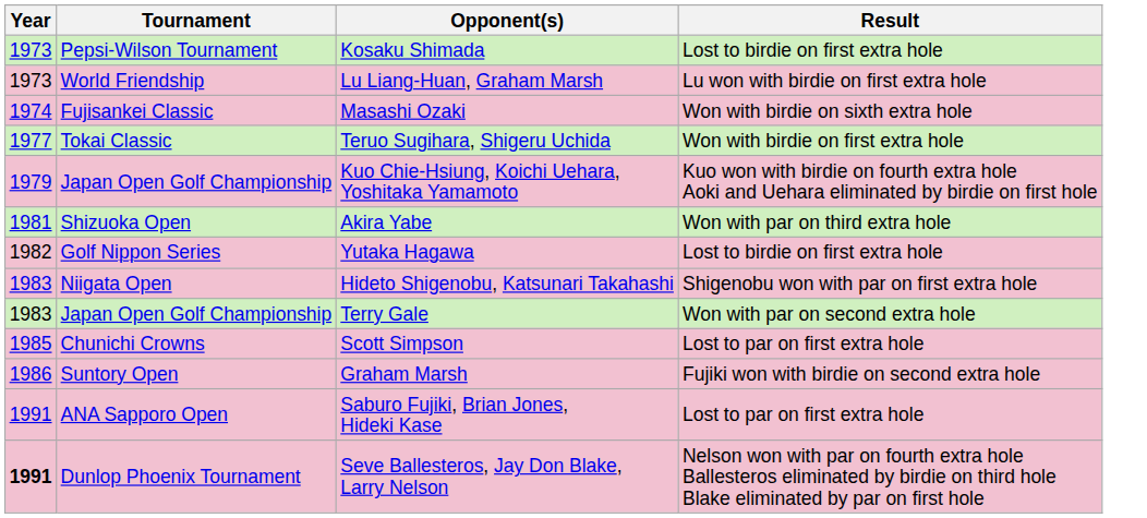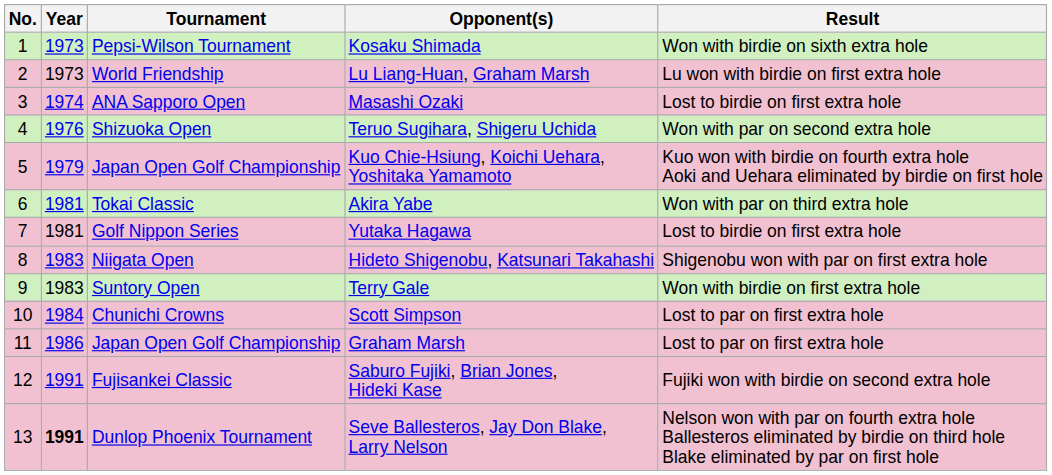+ column: No. | 1 | 2 | 3 | 4 | 5 | 6 | 7 | 8 | 9 | 10 | 11 | 12 | 13
Kosaku Shimada | Result: Lost to birdie on first extra hole -> Won with birdie on sixth extra hole
Masashi Ozaki | Tournament: Fujisankei Classic -> ANA Sapporo Open
Masashi Ozaki | Result: Won with birdie on sixth extra hole -> Lost to birdie on first extra hole
Teruo Sugihara, Shigeru Uchida | Year: 1977 -> 1976
Teruo Sugihara, Shigeru Uchida | Tournament: Tokai Classic -> Shizuoka Open
Teruo Sugihara, Shigeru Uchida | Result: Won with birdie on first extra hole -> Won with par on second extra hole
Akira Yabe | Tournament: Shizuoka Open -> Tokai Classic
Yutaka Hagawa | Year: 1982 -> 1981
Terry Gale | Tournament: Japan Open Golf Championship -> Suntory Open
Terry Gale | Result: Won with par on second extra hole -> Won with birdie on first extra hole
Scott Simpson | Year: 1985 -> 1984
Graham Marsh | Tournament: Suntory Open -> Japan Open Golf Championship
Graham Marsh | Result: Fujiki won with birdie on second extra hole -> Lost to par on first extra hole
Saburo Fujiki, Brian Jones, Hideki Kase | Tournament: ANA Sapporo Open -> Fujisankei Classic
Saburo Fujiki, Brian Jones, Hideki Kase | Result: Lost to par on first extra hole -> Fujiki won with birdie on second extra hole
